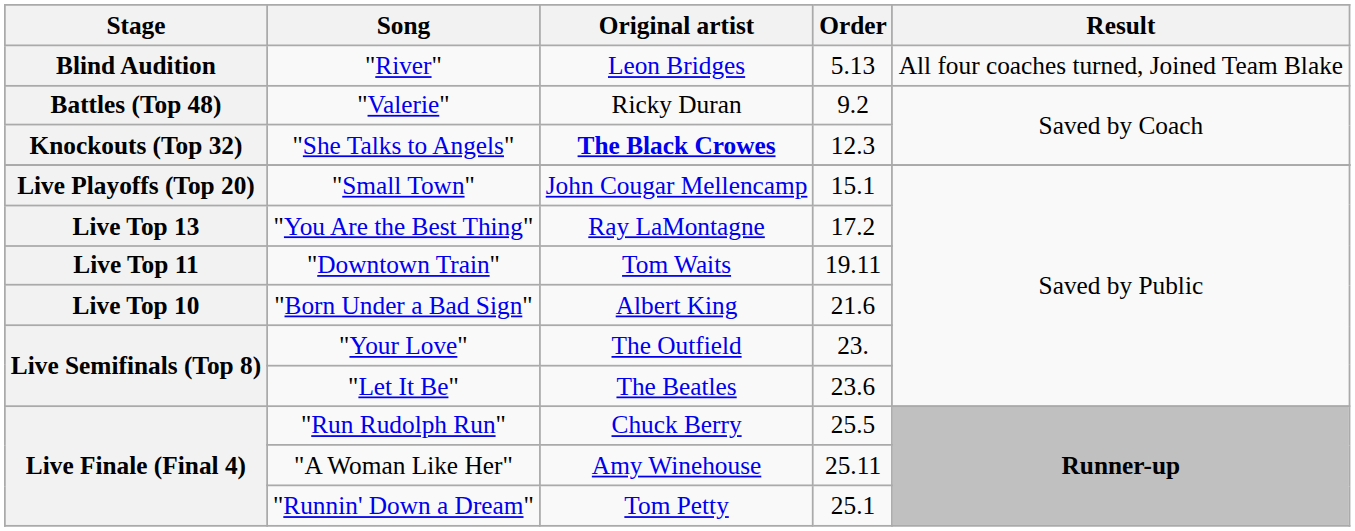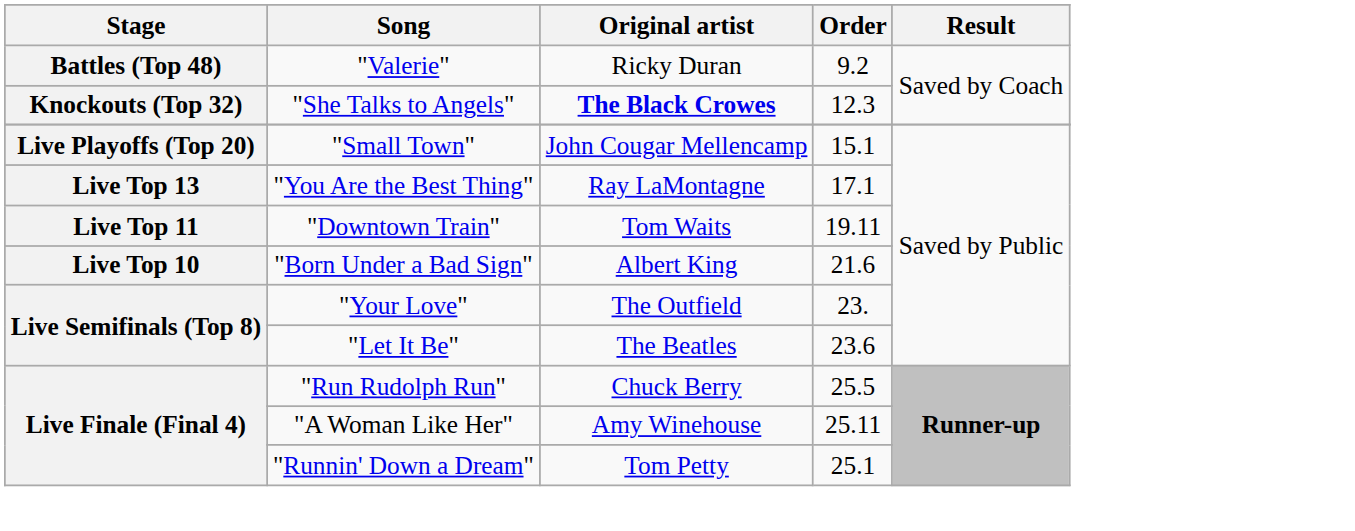- row: Blind Audition | "River" | Leon Bridges | 5.13 | All four coaches turned, Joined Team Blake
"You Are the Best Thing" | Order: 17.2 -> 17.1
